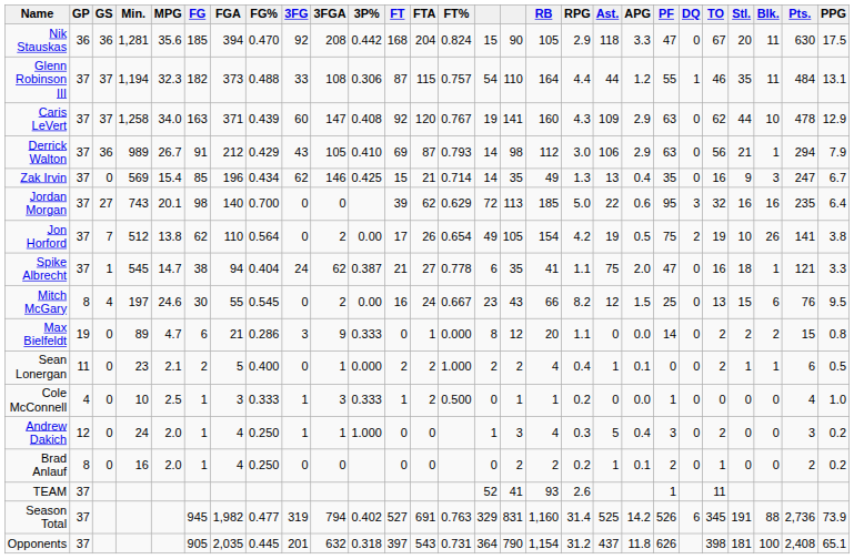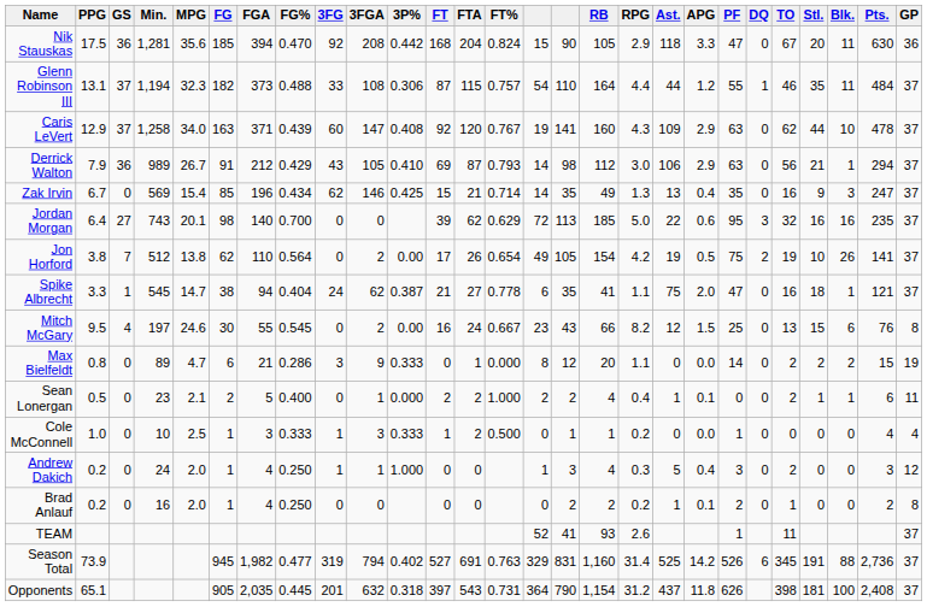columns swapped: GP <-> PPG
